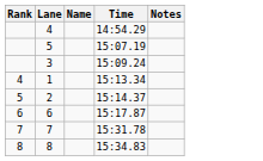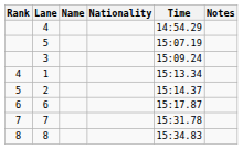+ column: Nationality
